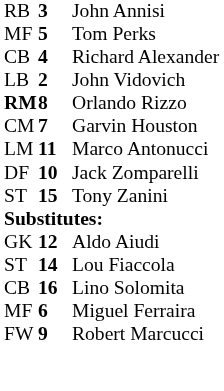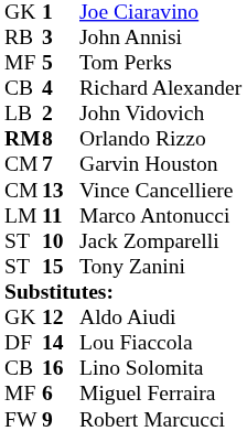+ row: GK | 1 | Joe Ciaravino
+ row: CM | 13 | Vince Cancelliere
Jack Zomparelli | column 1: DF -> ST
Lou Fiaccola | column 1: ST -> DF
